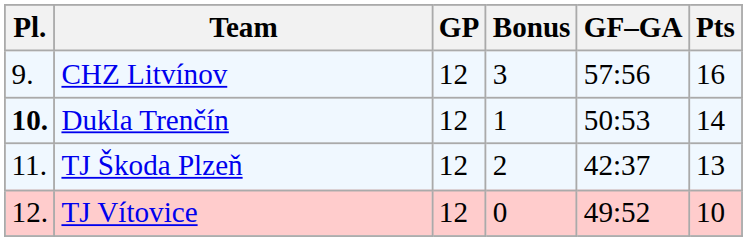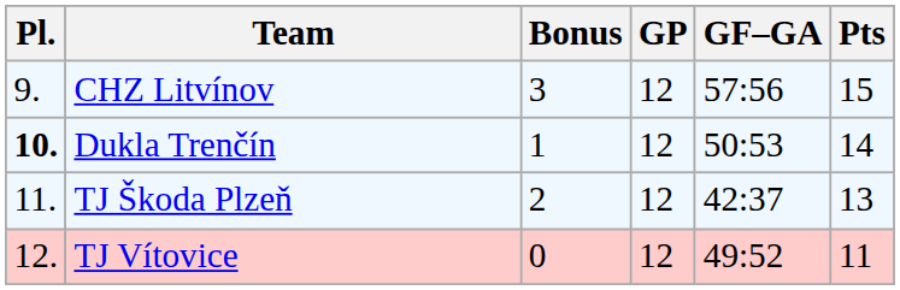columns swapped: GP <-> Bonus
CHZ Litvínov | Pts: 16 -> 15
TJ Vítovice | Pts: 10 -> 11
